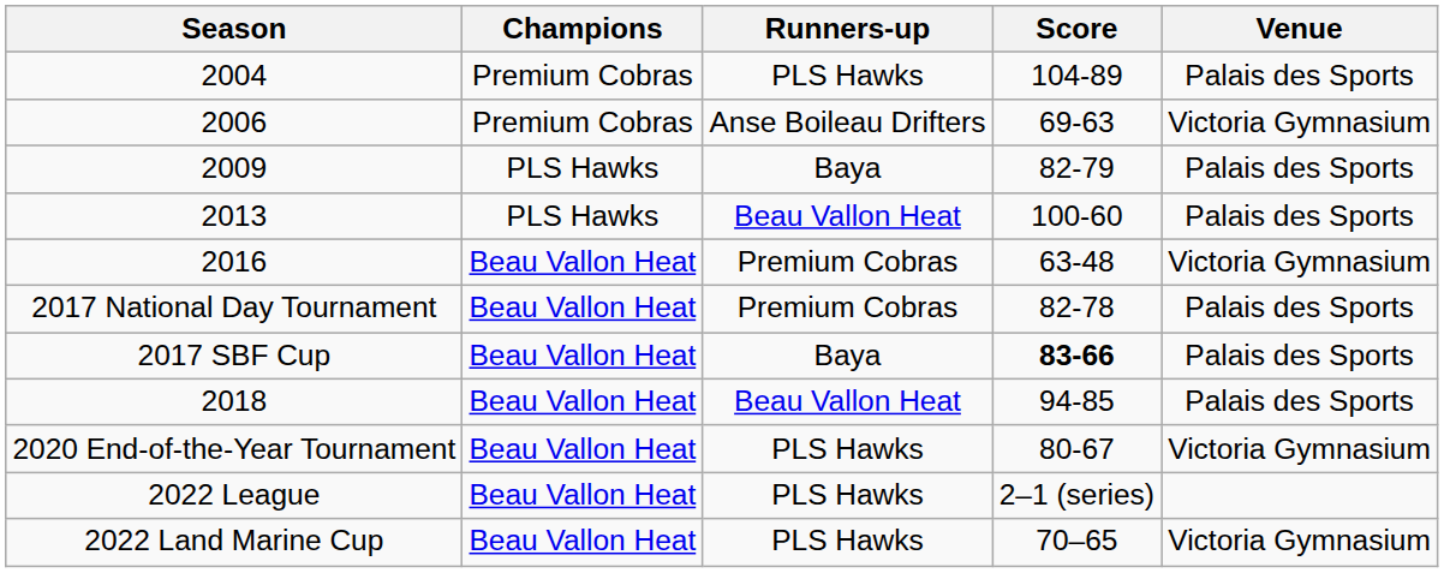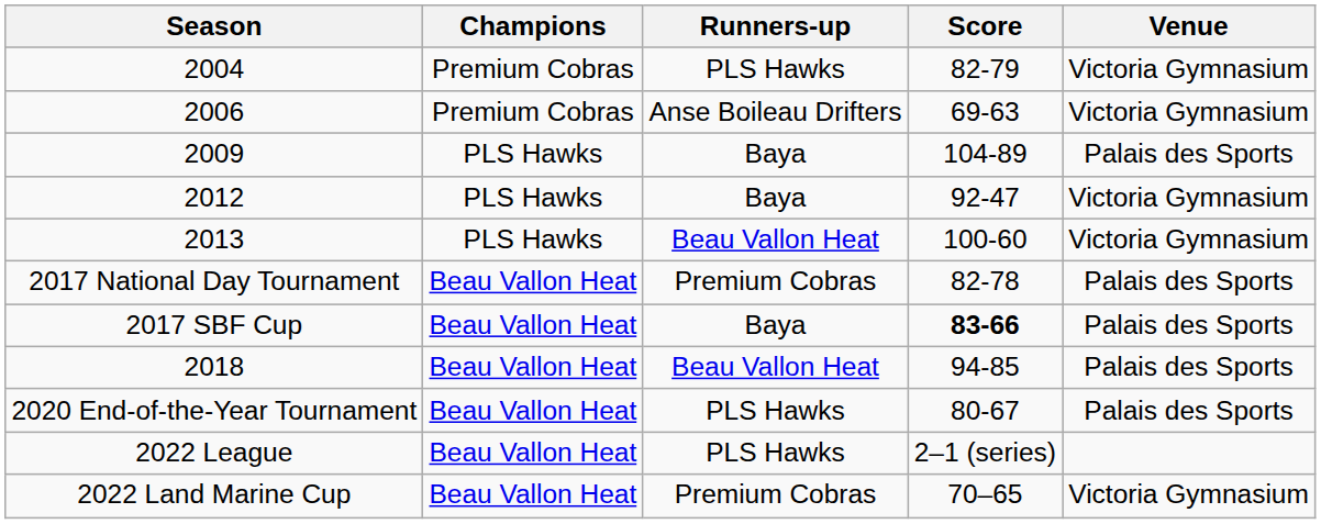2004 | Score: 104-89 -> 82-79
2004 | Venue: Palais des Sports -> Victoria Gymnasium
2009 | Score: 82-79 -> 104-89
+ row: 2012 | PLS Hawks | Baya | 92-47 | Victoria Gymnasium
2013 | Venue: Palais des Sports -> Victoria Gymnasium
- row: 2016 | Beau Vallon Heat | Premium Cobras | 63-48 | Victoria Gymnasium
2020 End-of-the-Year Tournament | Venue: Victoria Gymnasium -> Palais des Sports
2022 Land Marine Cup | Runners-up: PLS Hawks -> Premium Cobras
